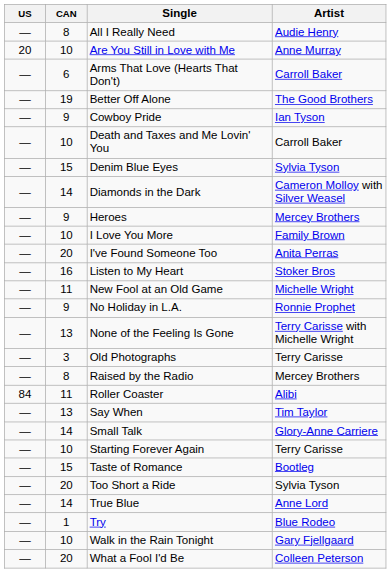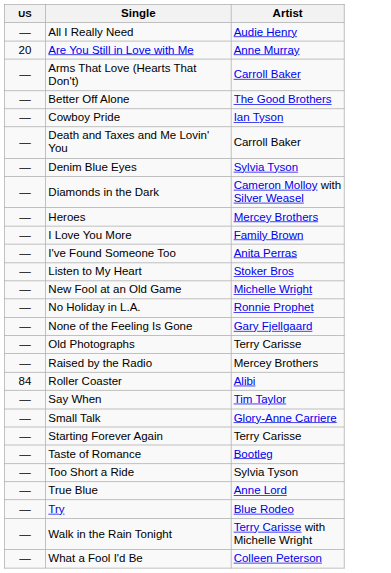- column: CAN | 8 | 10 | 6 | 19 | 9 | 10 | 15 | 14 | 9 | 10 | 20 | 16 | 11 | 9 | 13 | 3 | 8 | 11 | 13 | 14 | 10 | 15 | 20 | 14 | 1 | 10 | 20
None of the Feeling Is Gone | Artist: Terry Carisse with Michelle Wright -> Gary Fjellgaard
Walk in the Rain Tonight | Artist: Gary Fjellgaard -> Terry Carisse with Michelle Wright
